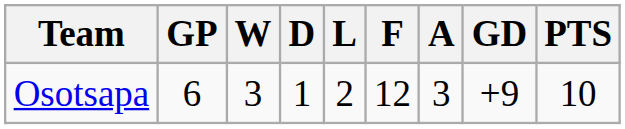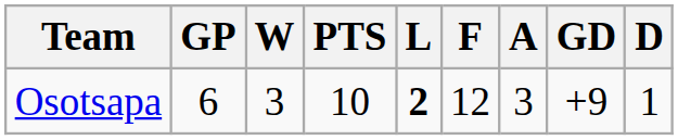columns swapped: D <-> PTS
Osotsapa | L: normal -> bold
